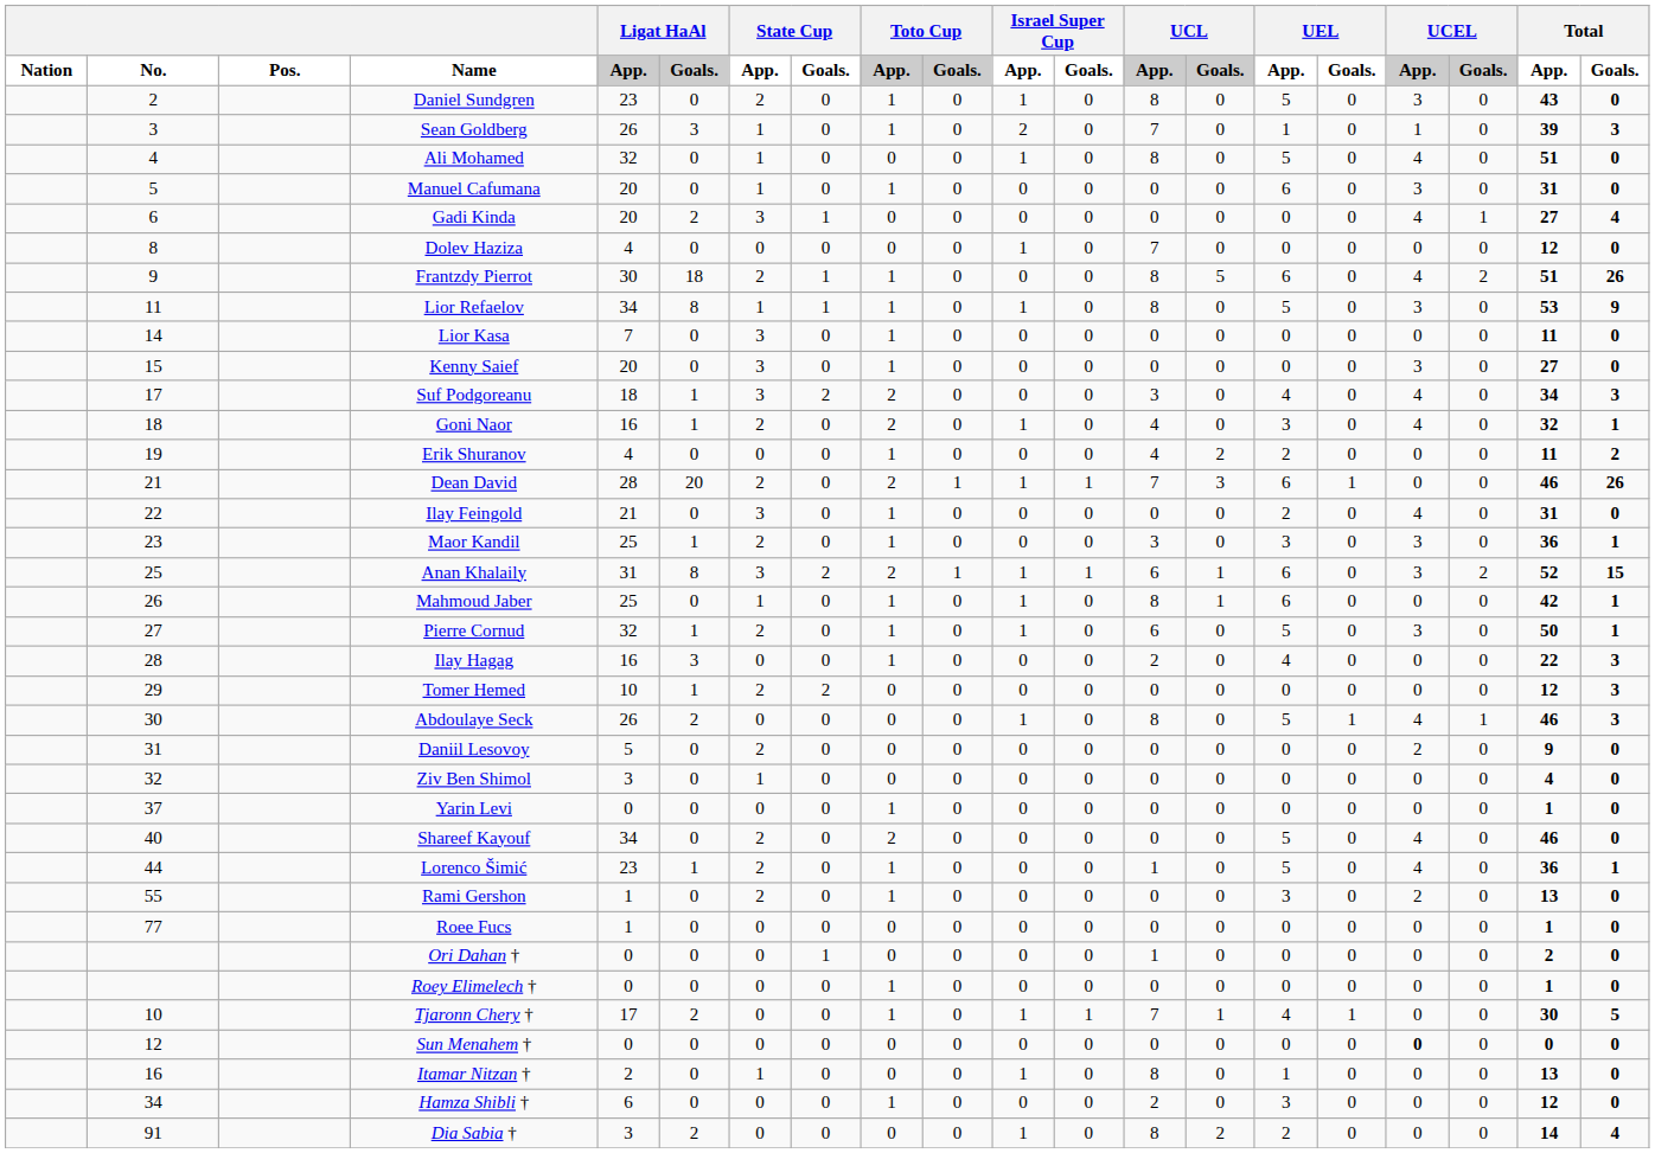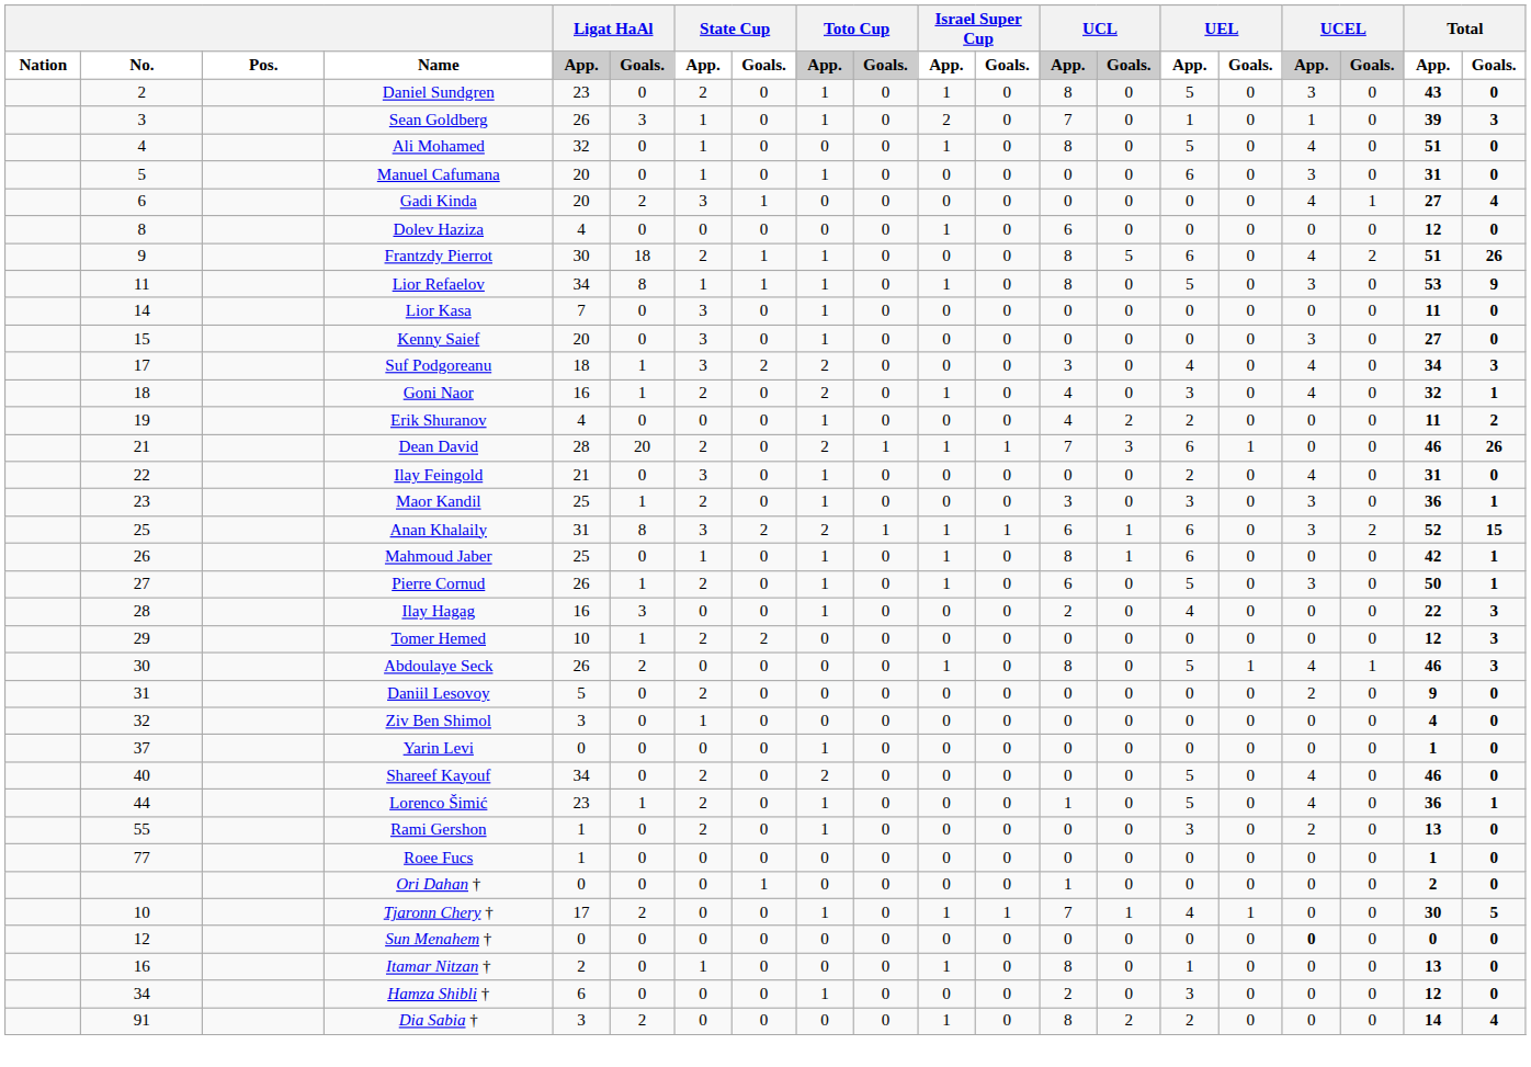Dolev Haziza | UCL / App.: 7 -> 6
Pierre Cornud | Ligat HaAl / App.: 32 -> 26
- row: Roey Elimelech † | 0 | 0 | 0 | 0 | 1 | 0 | 0 | 0 | 0 | 0 | 0 | 0 | 0 | 0 | 1 | 0
